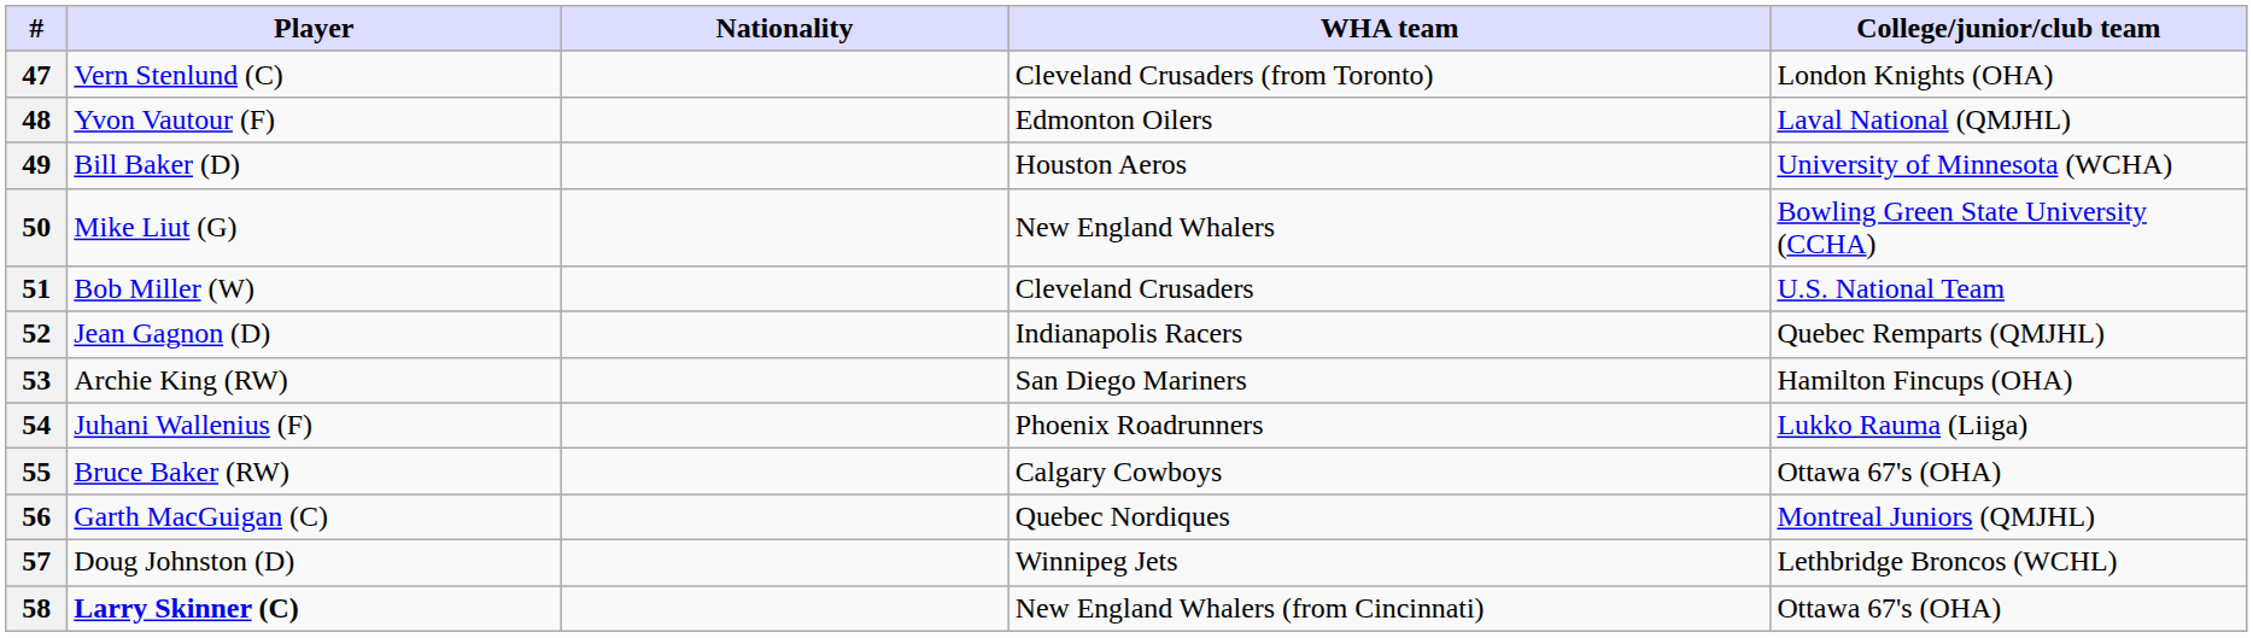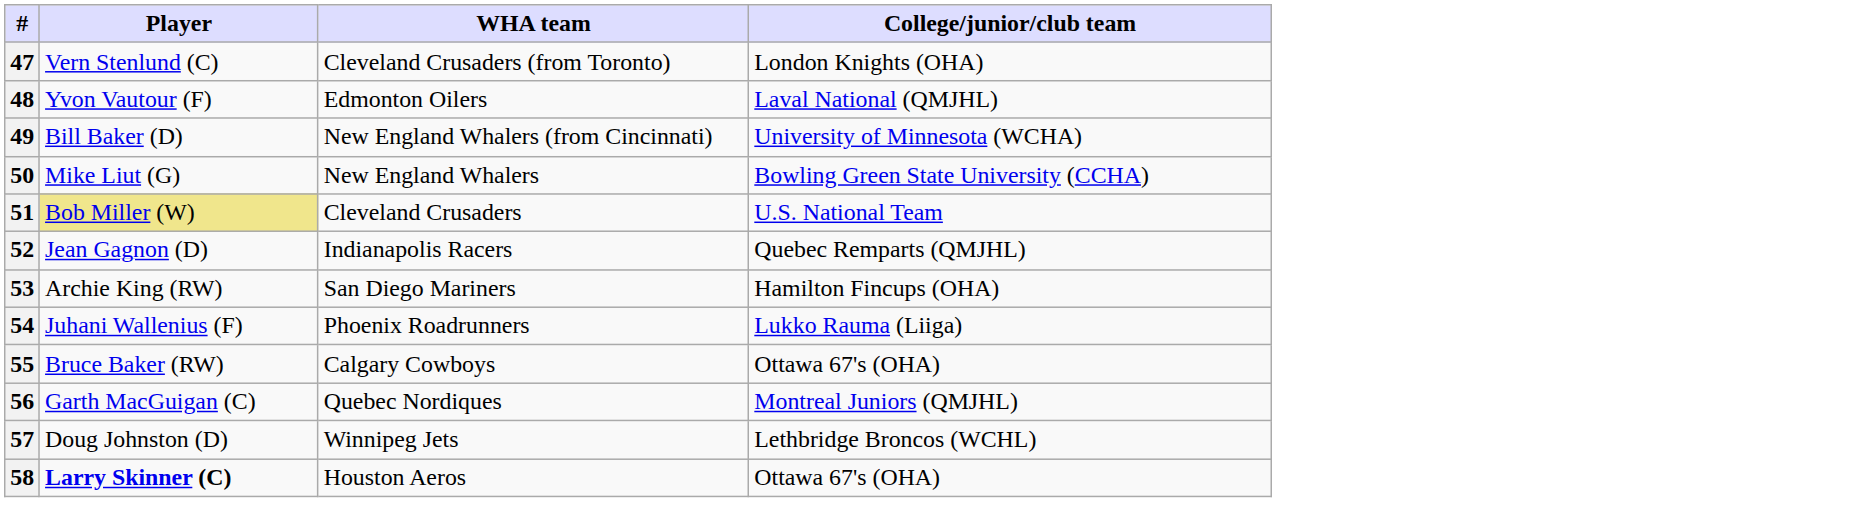- column: Nationality
49 | WHA team: Houston Aeros -> New England Whalers (from Cincinnati)
51 | Player: no background -> khaki background
58 | WHA team: New England Whalers (from Cincinnati) -> Houston Aeros
